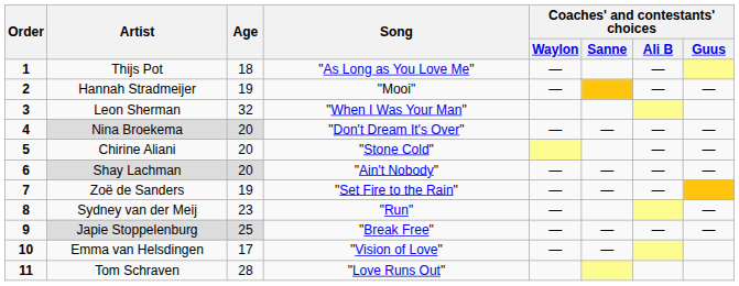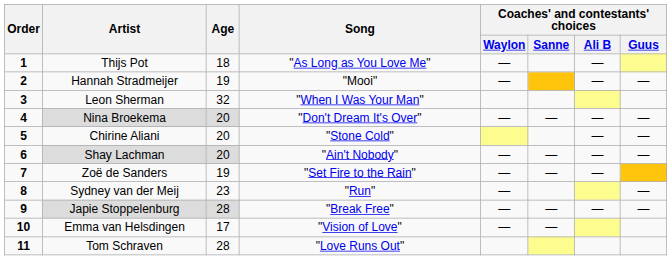Japie Stoppelenburg | Age: 25 -> 28
